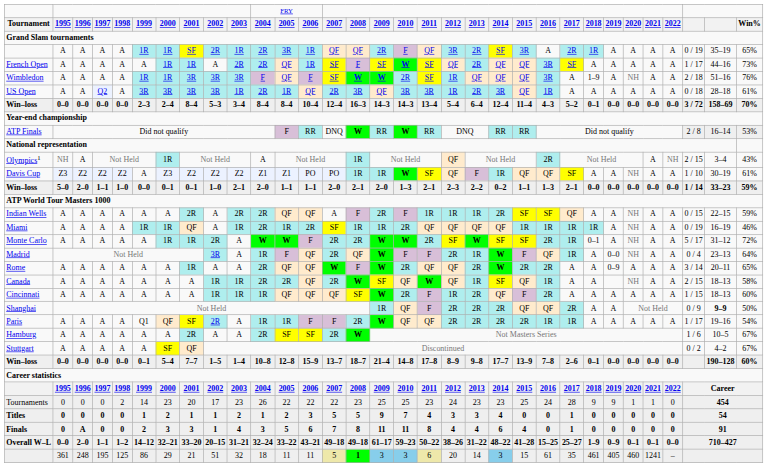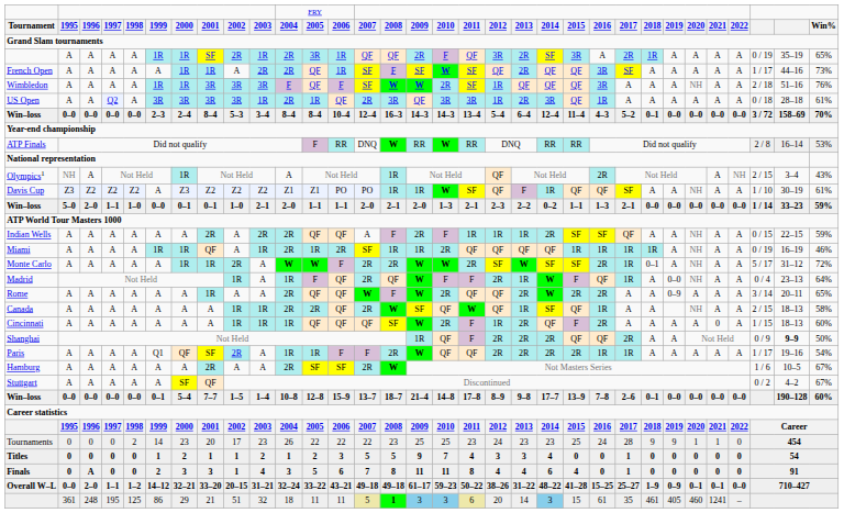Wimbledon | column 25: 1–9 -> A
Madrid | column 9: 3R -> 1R
Cincinnati | column 28: A -> 0
